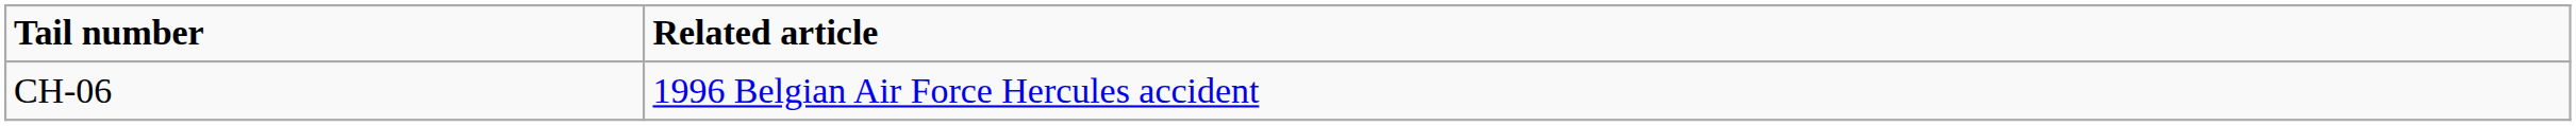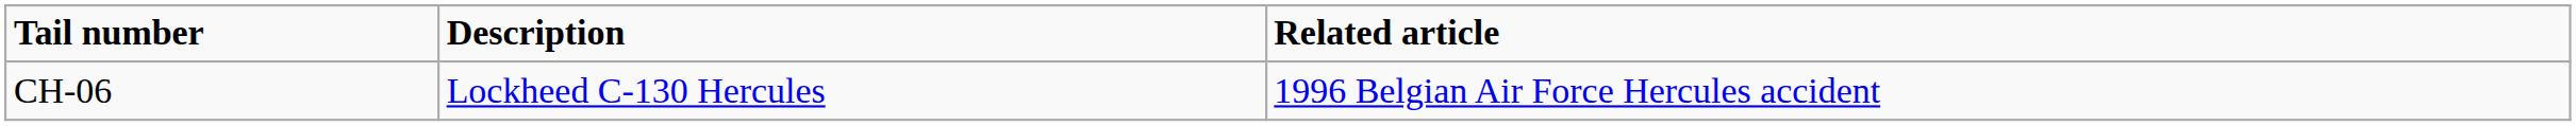+ column: Description | Lockheed C-130 Hercules
